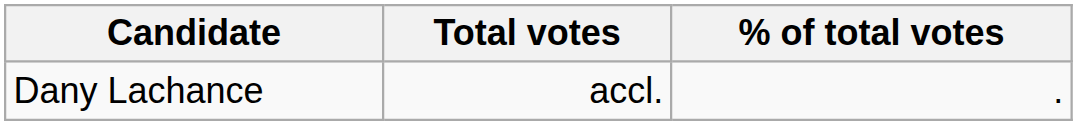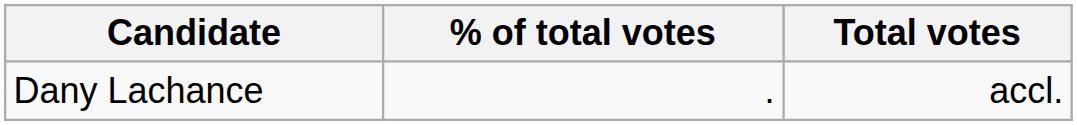columns swapped: Total votes <-> % of total votes
